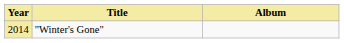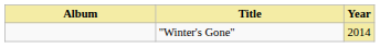columns swapped: Year <-> Album
